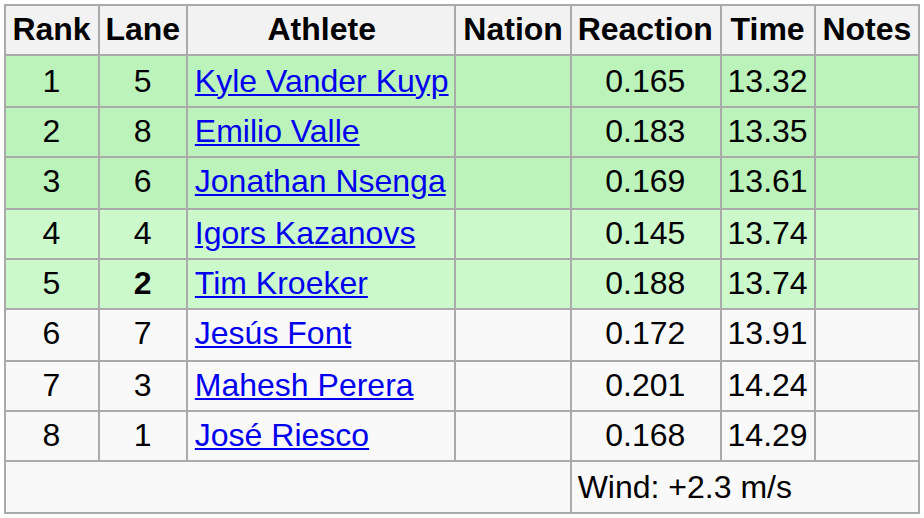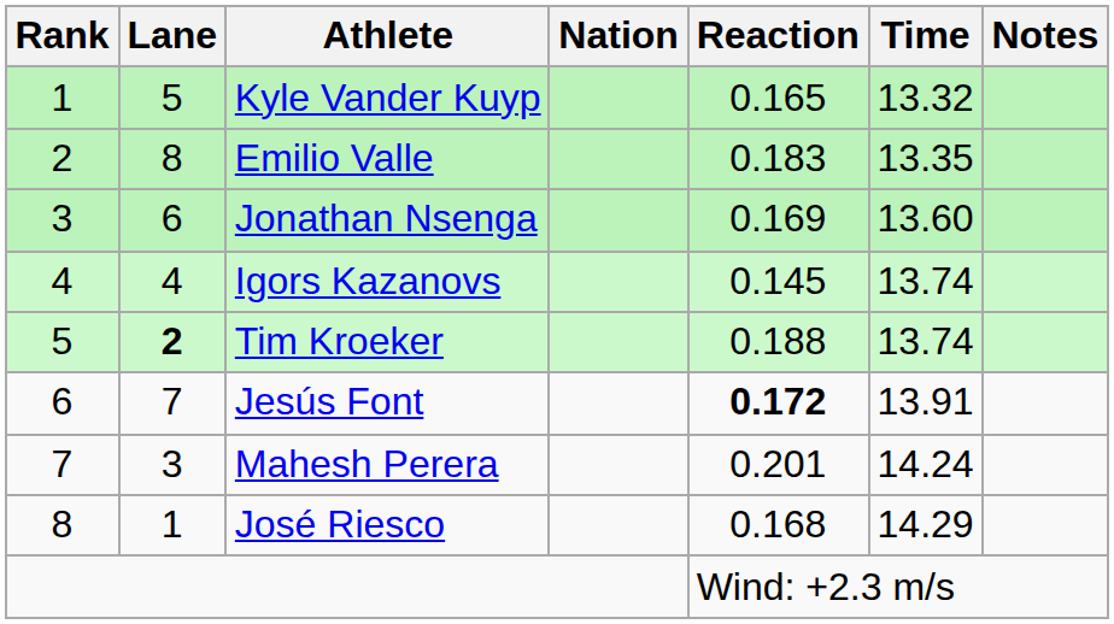Jonathan Nsenga | Time: 13.61 -> 13.60
Jesús Font | Reaction: normal -> bold
